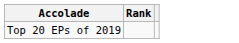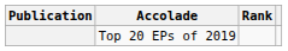+ column: Publication
